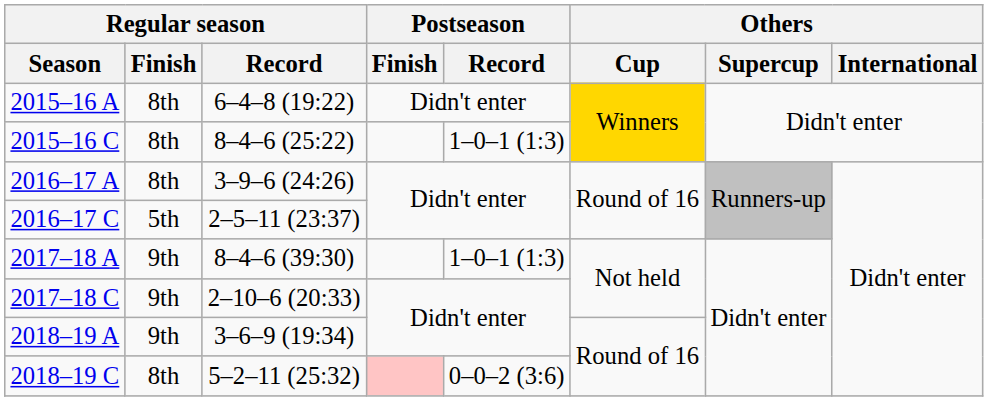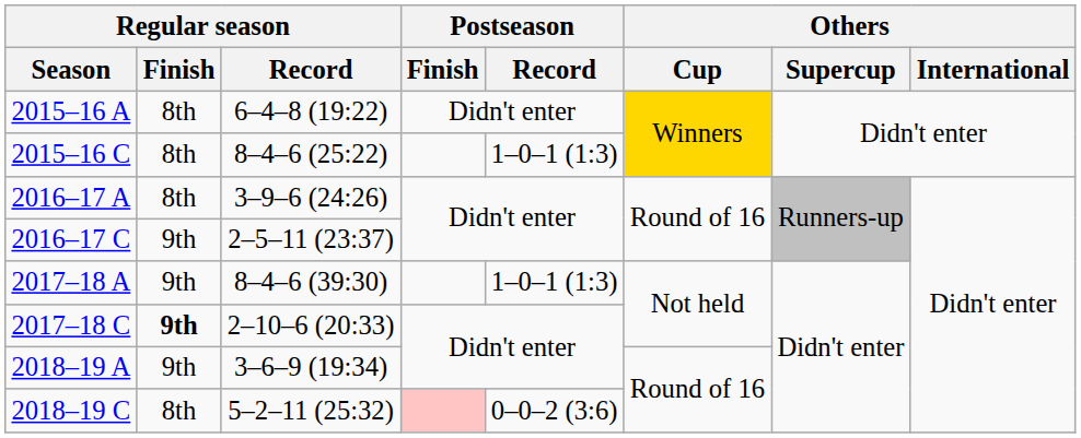2016–17 C | Regular season / Finish: 5th -> 9th
2017–18 C | Regular season / Finish: normal -> bold
